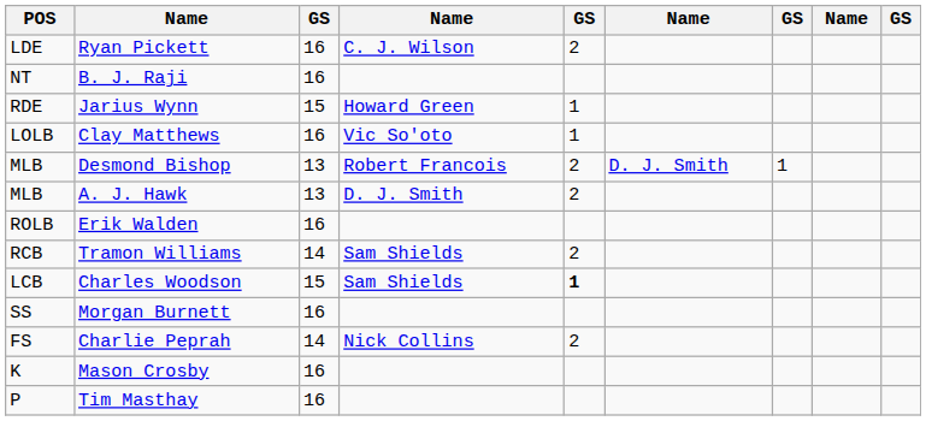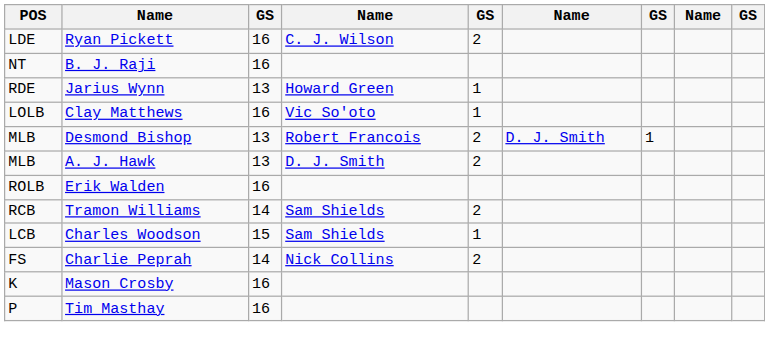Jarius Wynn | column 3: 15 -> 13
Charles Woodson | column 5: bold -> normal
- row: SS | Morgan Burnett | 16
